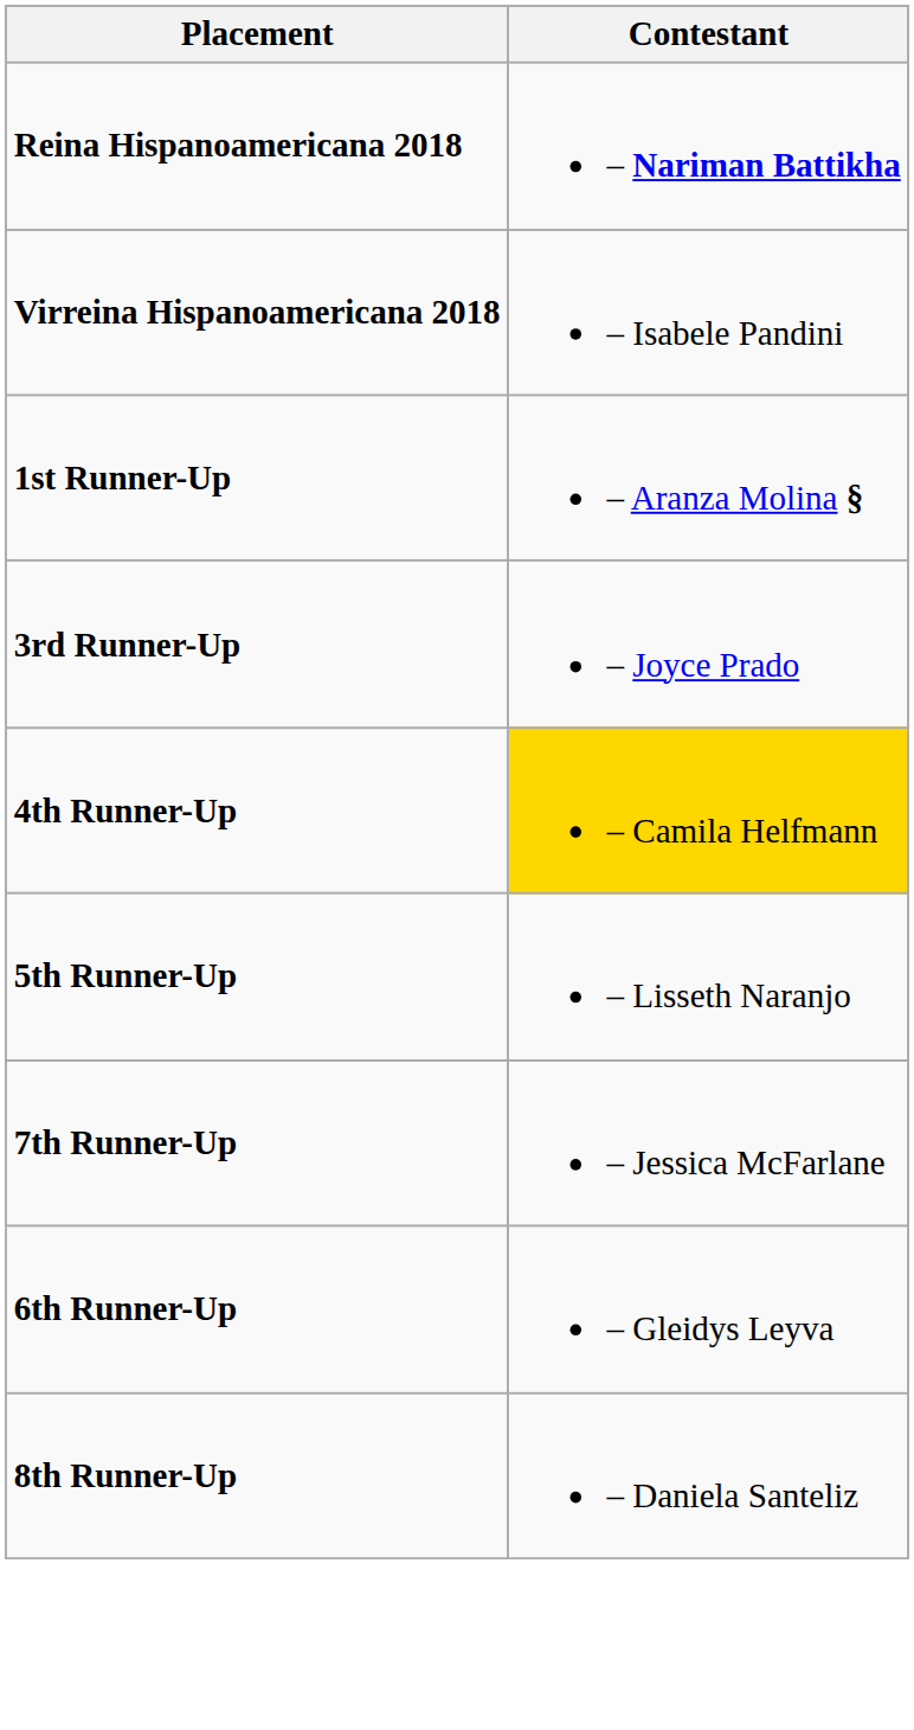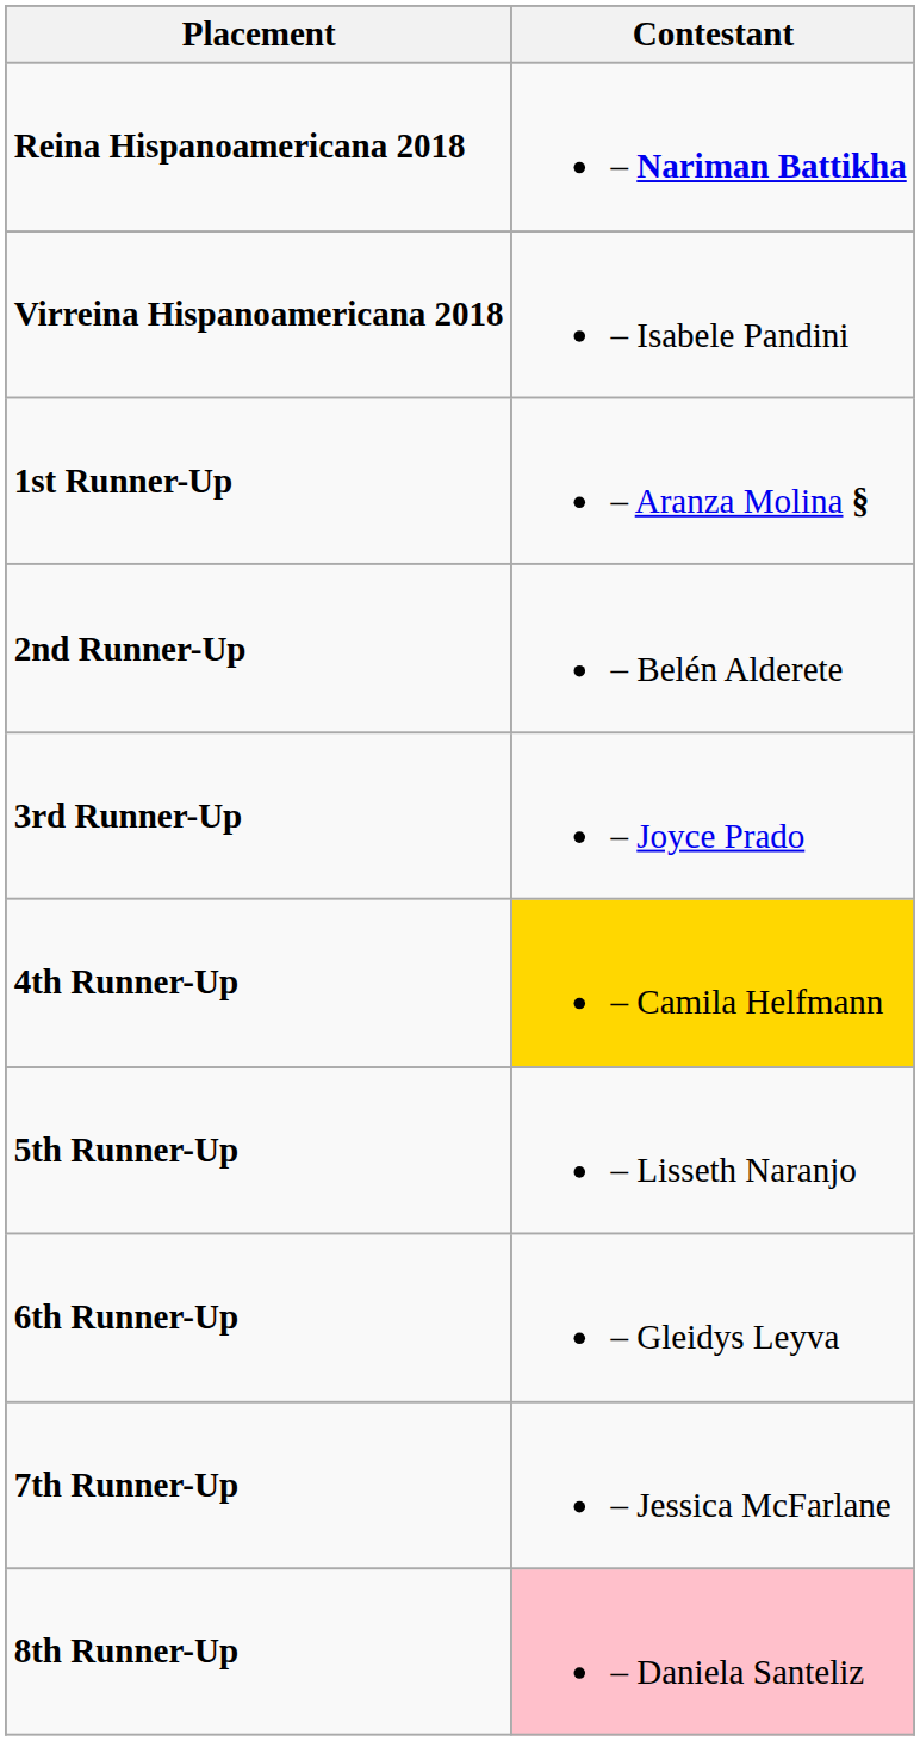+ row: 2nd Runner-Up | – Belén Alderete
rows swapped: 6th Runner-Up <-> 7th Runner-Up
8th Runner-Up | Contestant: no background -> pink background
